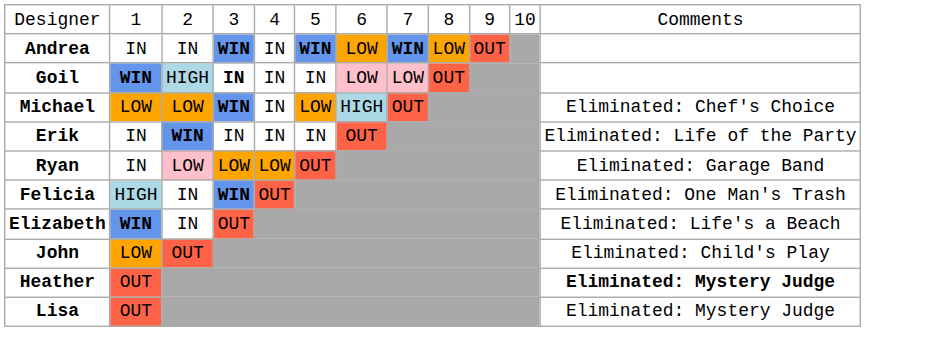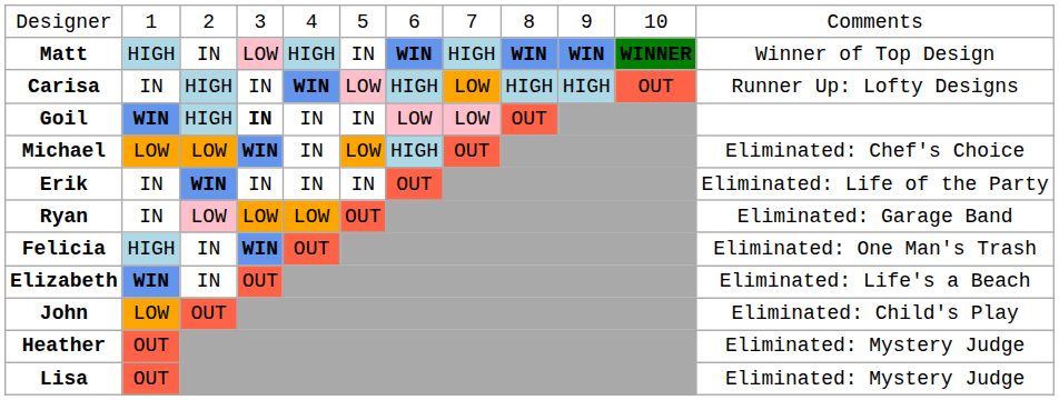+ row: Matt | HIGH | IN | LOW | HIGH | IN | WIN | HIGH | WIN | WIN | WINNER | Winner of Top Design
+ row: Carisa | IN | HIGH | IN | WIN | LOW | HIGH | LOW | HIGH | HIGH | OUT | Runner Up: Lofty Designs
- row: Andrea | IN | IN | WIN | IN | WIN | LOW | WIN | LOW | OUT
Heather | column 12: bold -> normal
